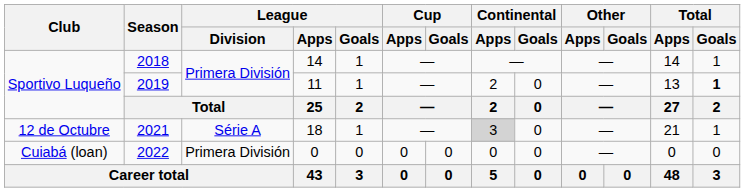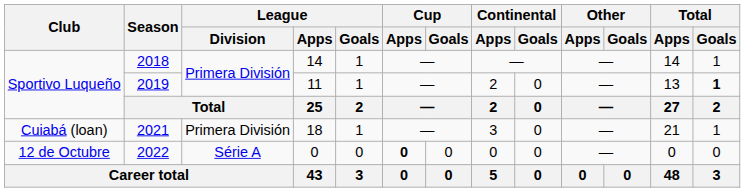2021 | Club: 12 de Octubre -> Cuiabá (loan)
2021 | League / Division: Série A -> Primera División
2021 | Continental / Apps: lightgrey background -> no background
2022 | Club: Cuiabá (loan) -> 12 de Octubre
2022 | League / Division: Primera División -> Série A
2022 | Cup / Apps: normal -> bold
